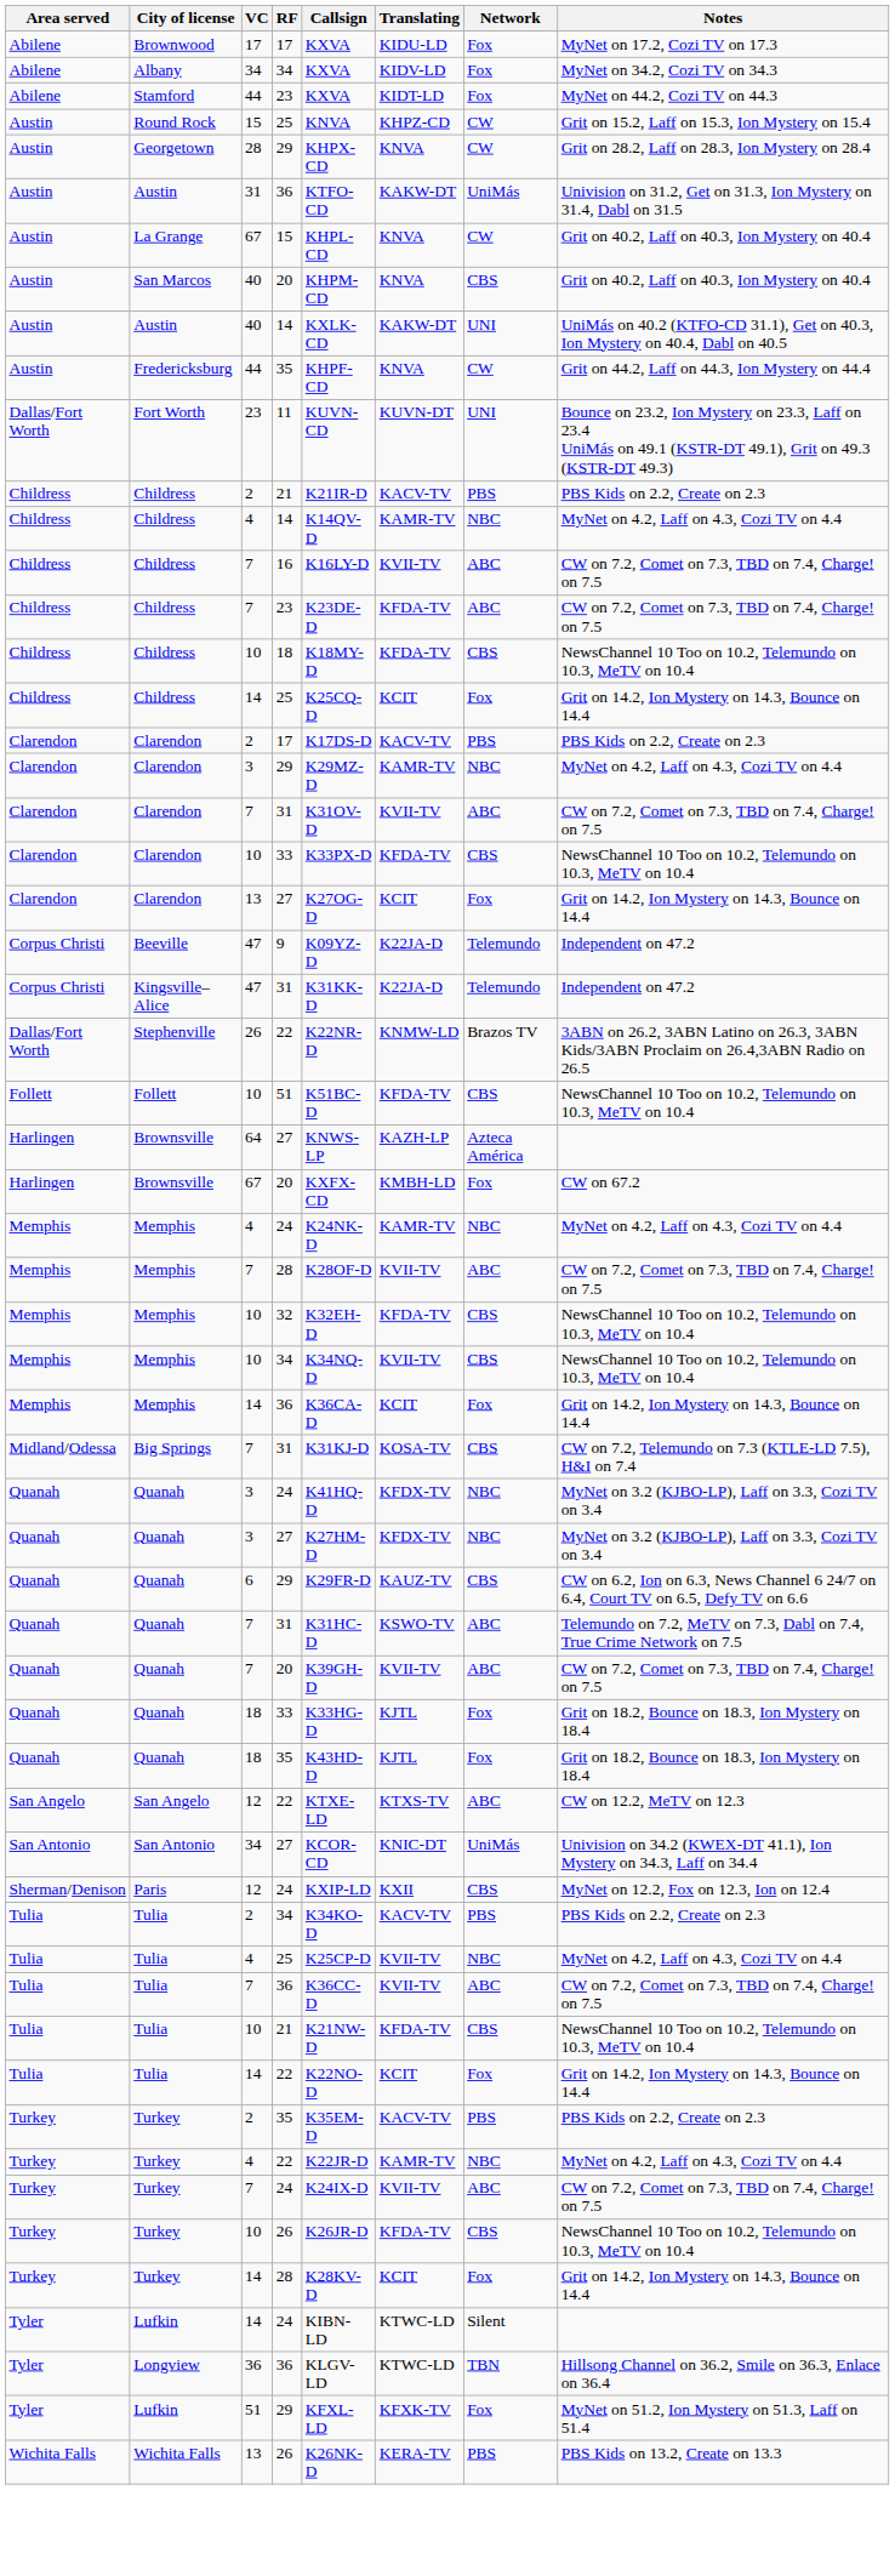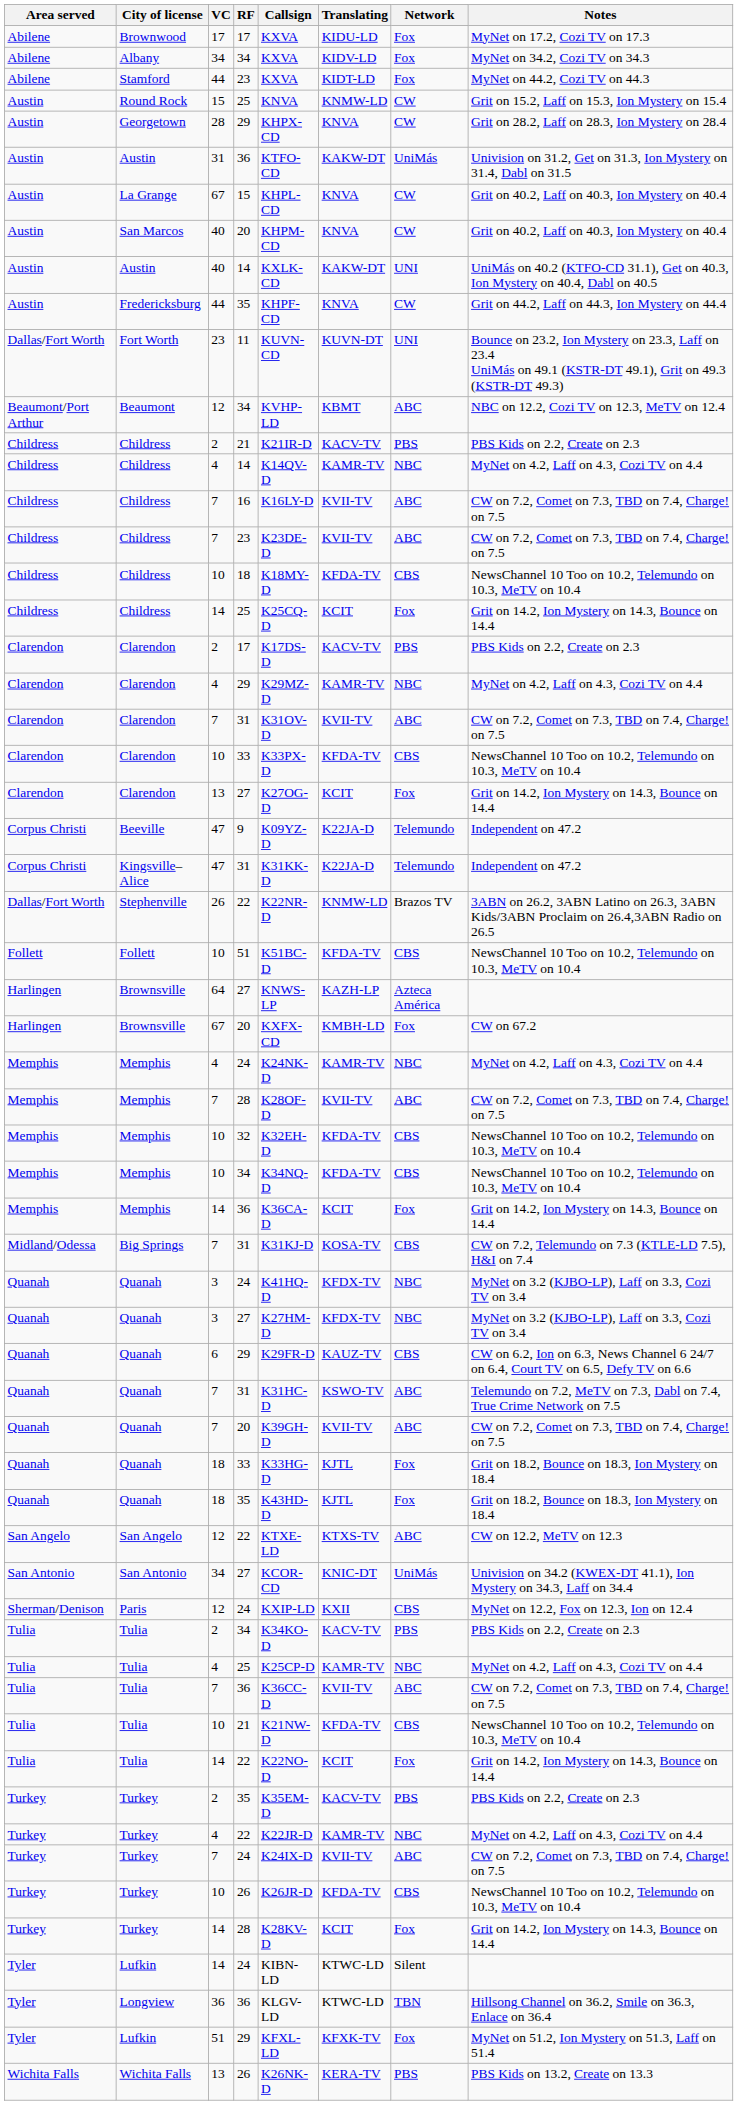Round Rock | Translating: KHPZ-CD -> KNMW-LD
San Marcos | Network: CBS -> CW
+ row: Beaumont/Port Arthur | Beaumont | 12 | 34 | KVHP-LD | KBMT | ABC | NBC on 12.2, Cozi TV on 12.3, MeTV on 12.4
Childress / 23 | Translating: KFDA-TV -> KVII-TV
Clarendon / 29 | VC: 3 -> 4
Memphis / 34 | Translating: KVII-TV -> KFDA-TV
Tulia / 25 | Translating: KVII-TV -> KAMR-TV
